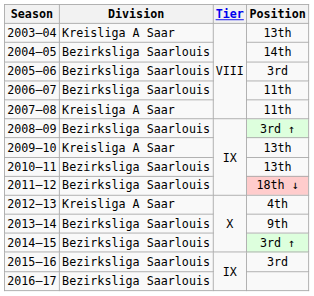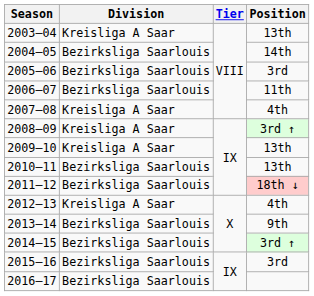2007–08 | Position: 11th -> 4th
2008–09 | Division: Bezirksliga Saarlouis -> Kreisliga A Saar
